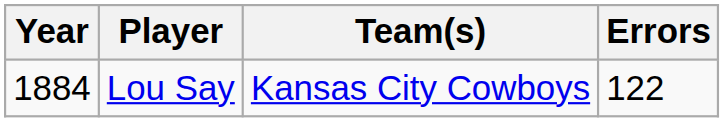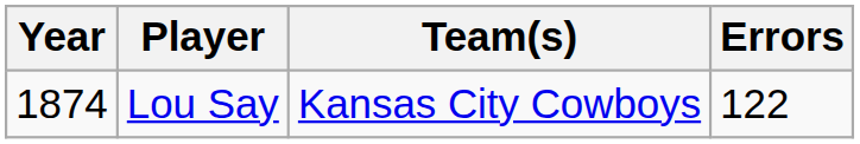Lou Say | Year: 1884 -> 1874
